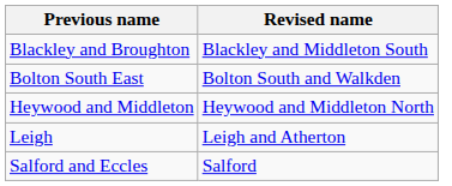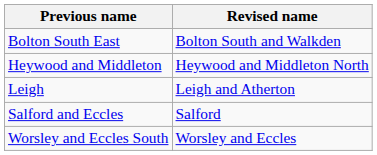- row: Blackley and Broughton | Blackley and Middleton South
+ row: Worsley and Eccles South | Worsley and Eccles
